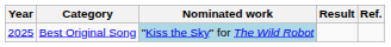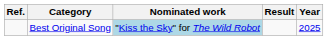columns swapped: Year <-> Ref.
